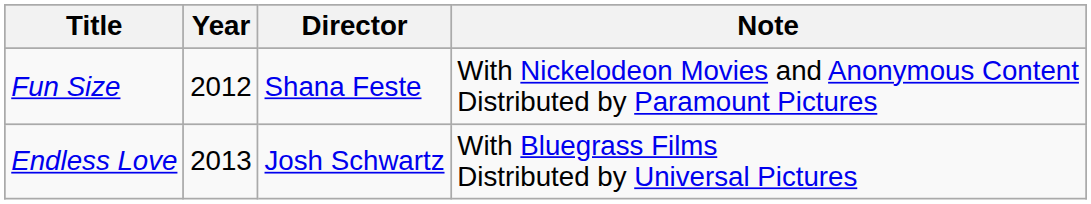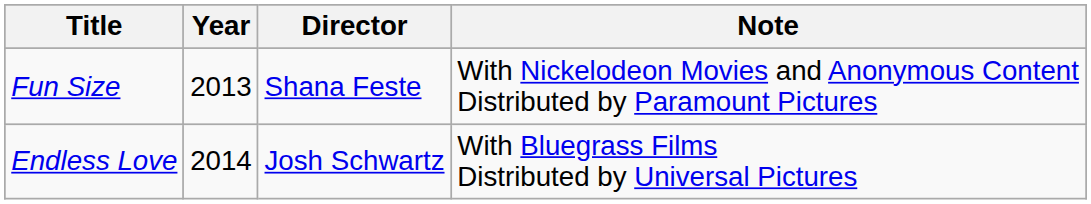Fun Size | Year: 2012 -> 2013
Endless Love | Year: 2013 -> 2014
